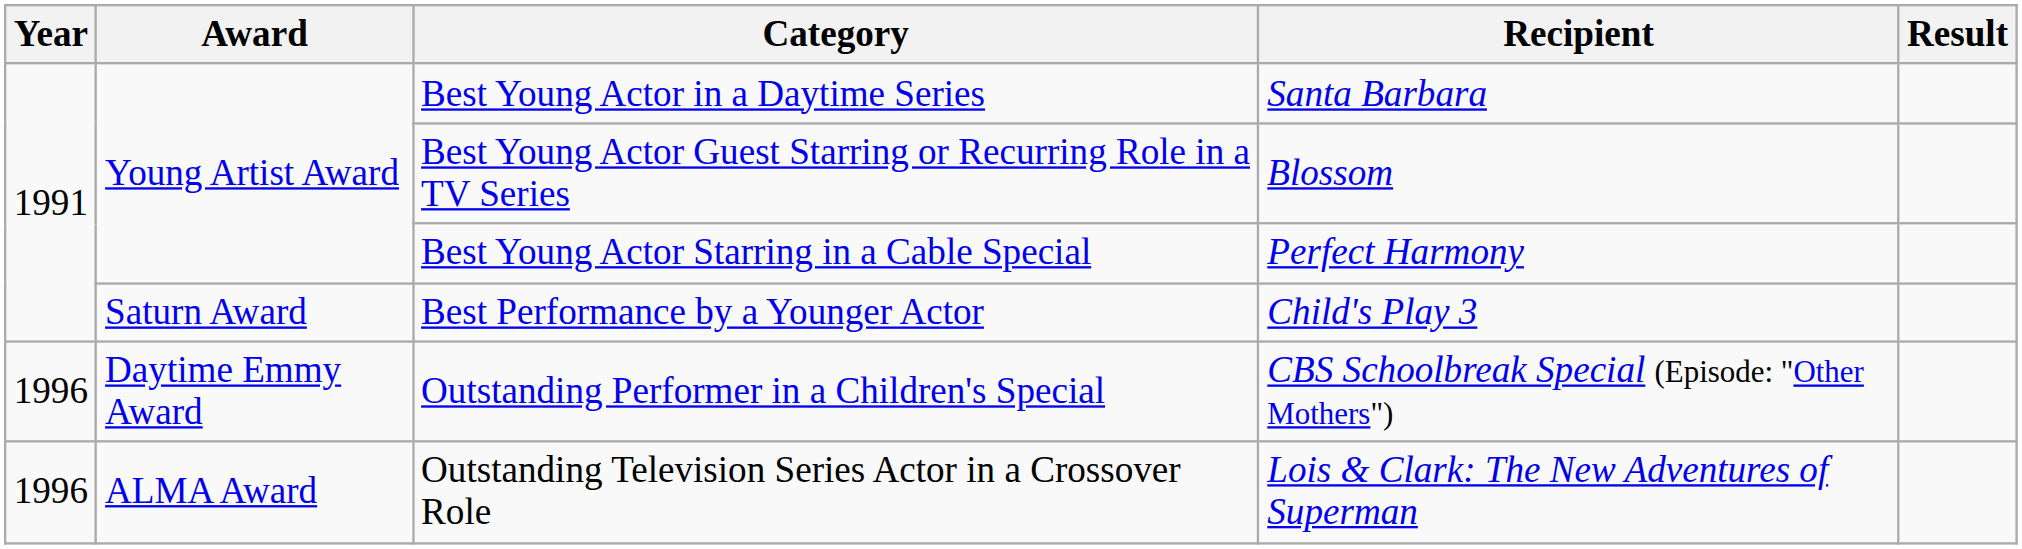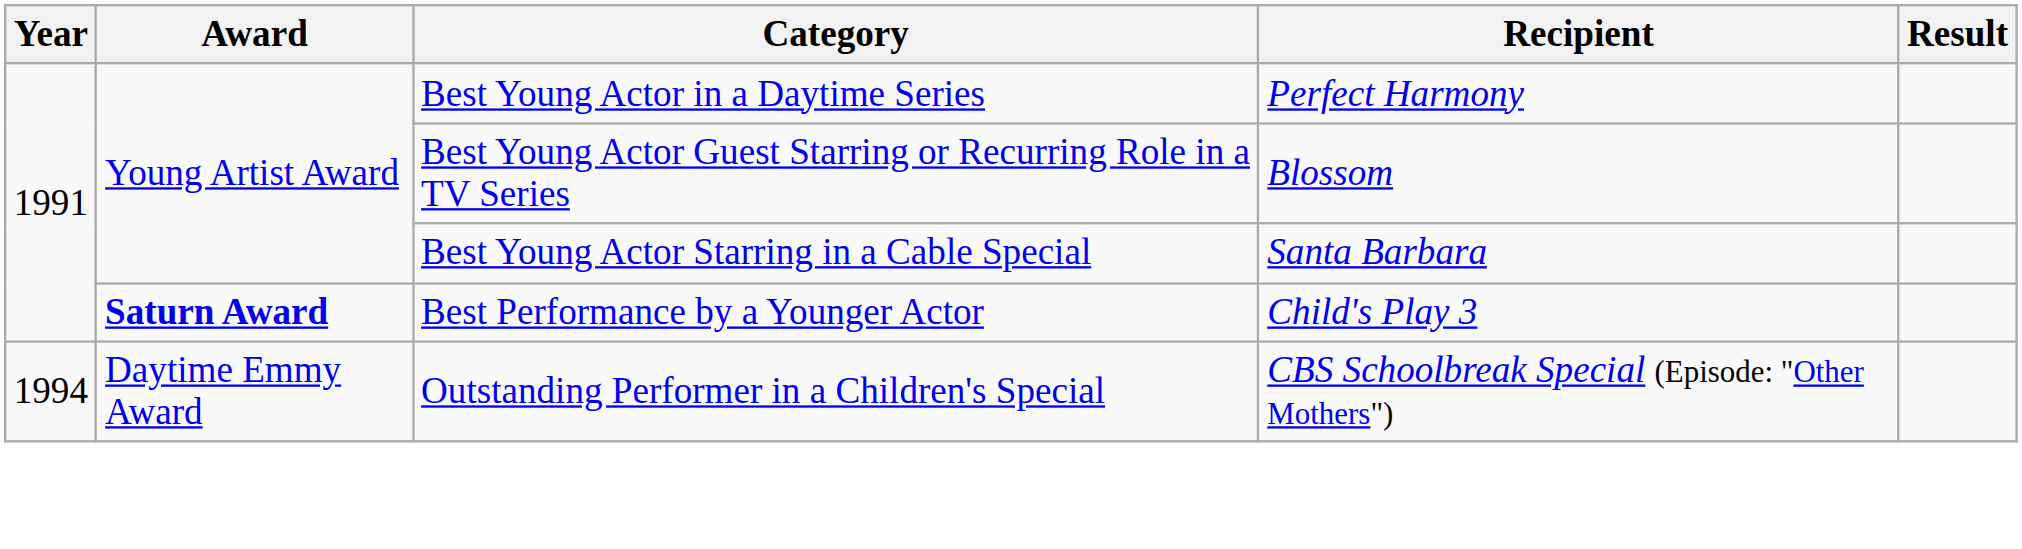Best Young Actor in a Daytime Series | Recipient: Santa Barbara -> Perfect Harmony
Best Young Actor Starring in a Cable Special | Recipient: Perfect Harmony -> Santa Barbara
Best Performance by a Younger Actor | Award: normal -> bold
Outstanding Performer in a Children's Special | Year: 1996 -> 1994
- row: 1996 | ALMA Award | Outstanding Television Series Actor in a Crossover Role | Lois & Clark: The New Adventures of Superman
